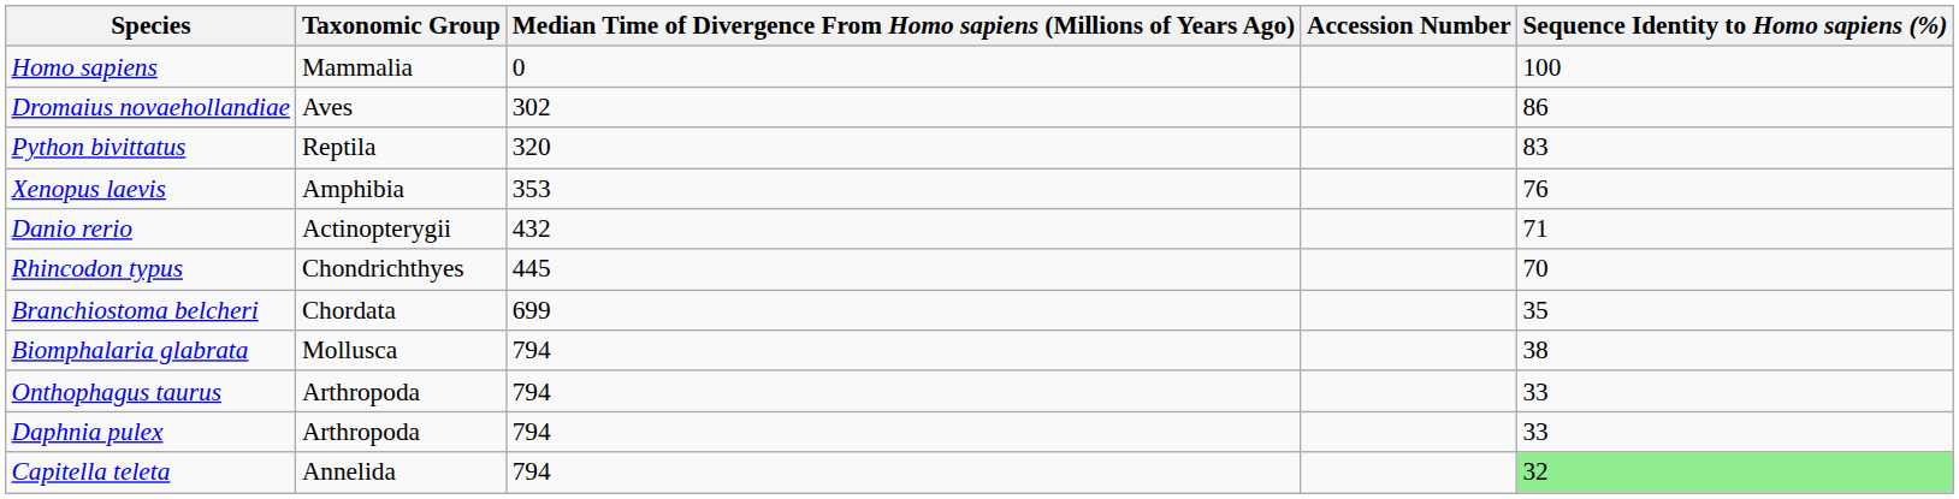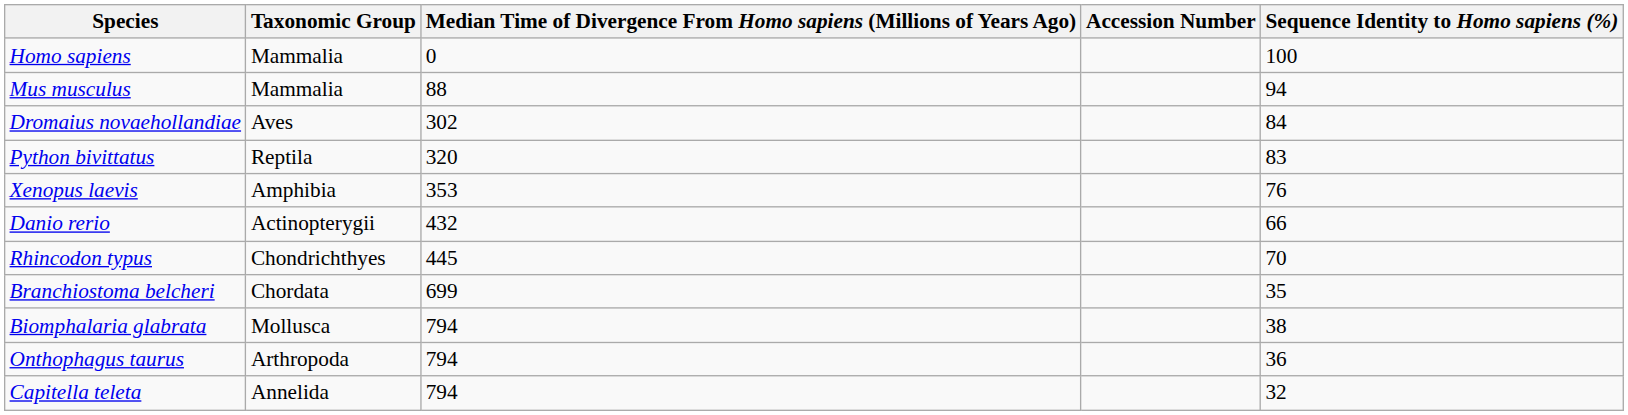+ row: Mus musculus | Mammalia | 88 | 94
Dromaius novaehollandiae | Sequence Identity to Homo sapiens (%): 86 -> 84
Danio rerio | Sequence Identity to Homo sapiens (%): 71 -> 66
Onthophagus taurus | Sequence Identity to Homo sapiens (%): 33 -> 36
- row: Daphnia pulex | Arthropoda | 794 | 33
Capitella teleta | Sequence Identity to Homo sapiens (%): lightgreen background -> no background
